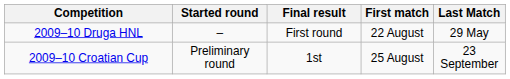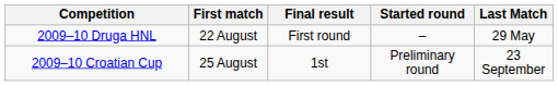columns swapped: Started round <-> First match
